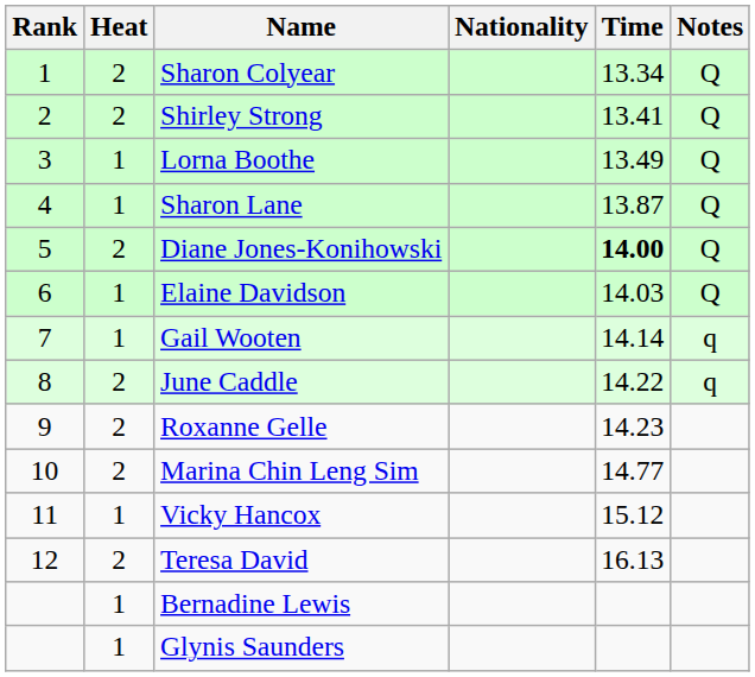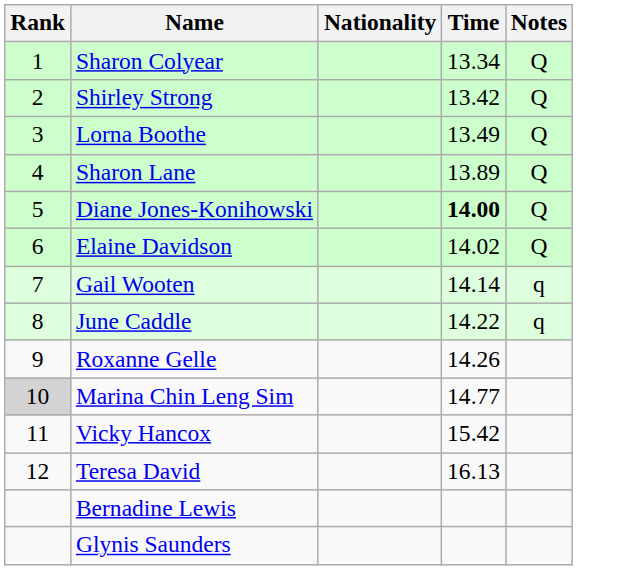- column: Heat | 2 | 2 | 1 | 1 | 2 | 1 | 1 | 2 | 2 | 2 | 1 | 2 | 1 | 1
Shirley Strong | Time: 13.41 -> 13.42
Sharon Lane | Time: 13.87 -> 13.89
Elaine Davidson | Time: 14.03 -> 14.02
Roxanne Gelle | Time: 14.23 -> 14.26
Marina Chin Leng Sim | Rank: no background -> lightgrey background
Vicky Hancox | Time: 15.12 -> 15.42
